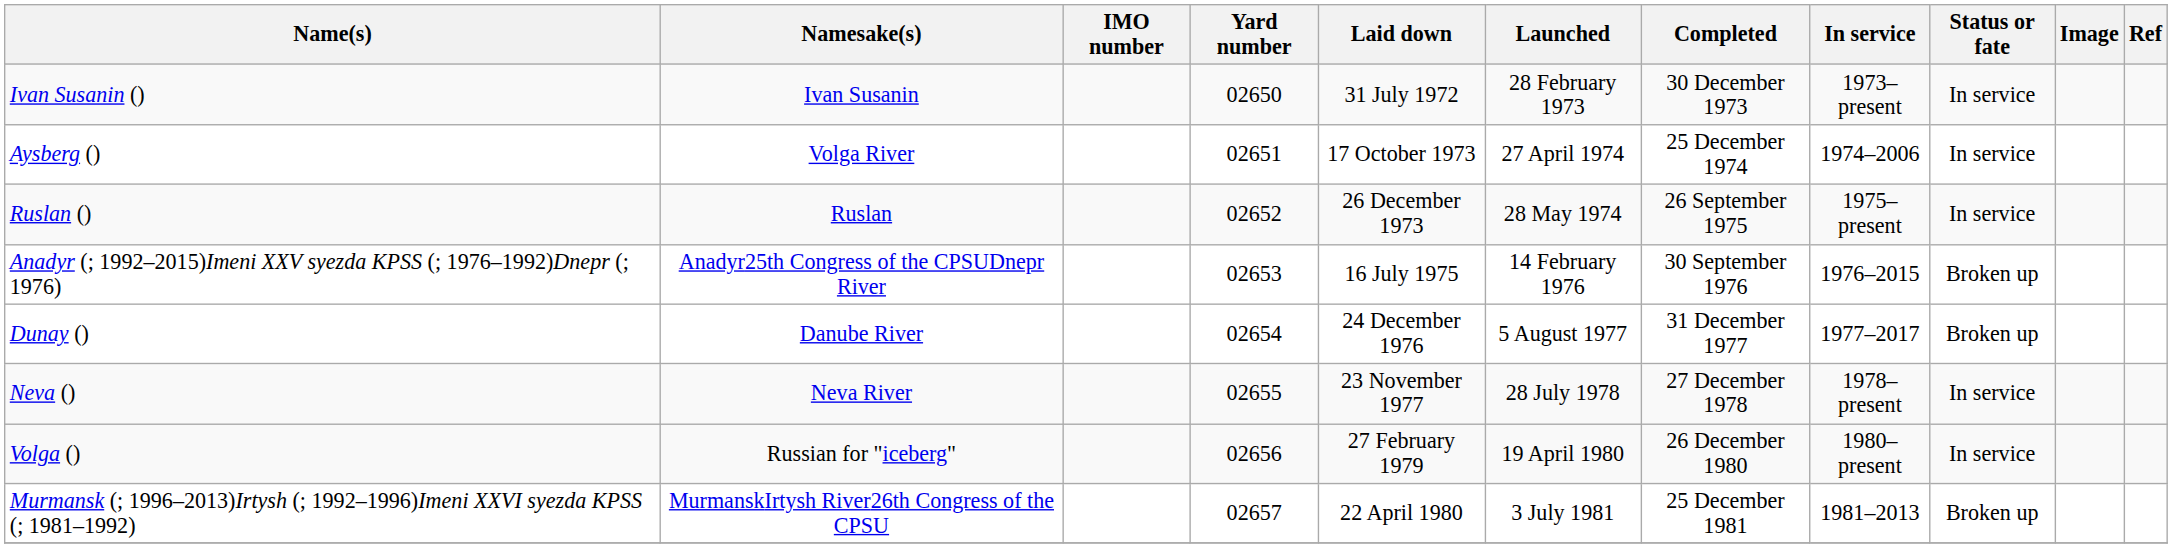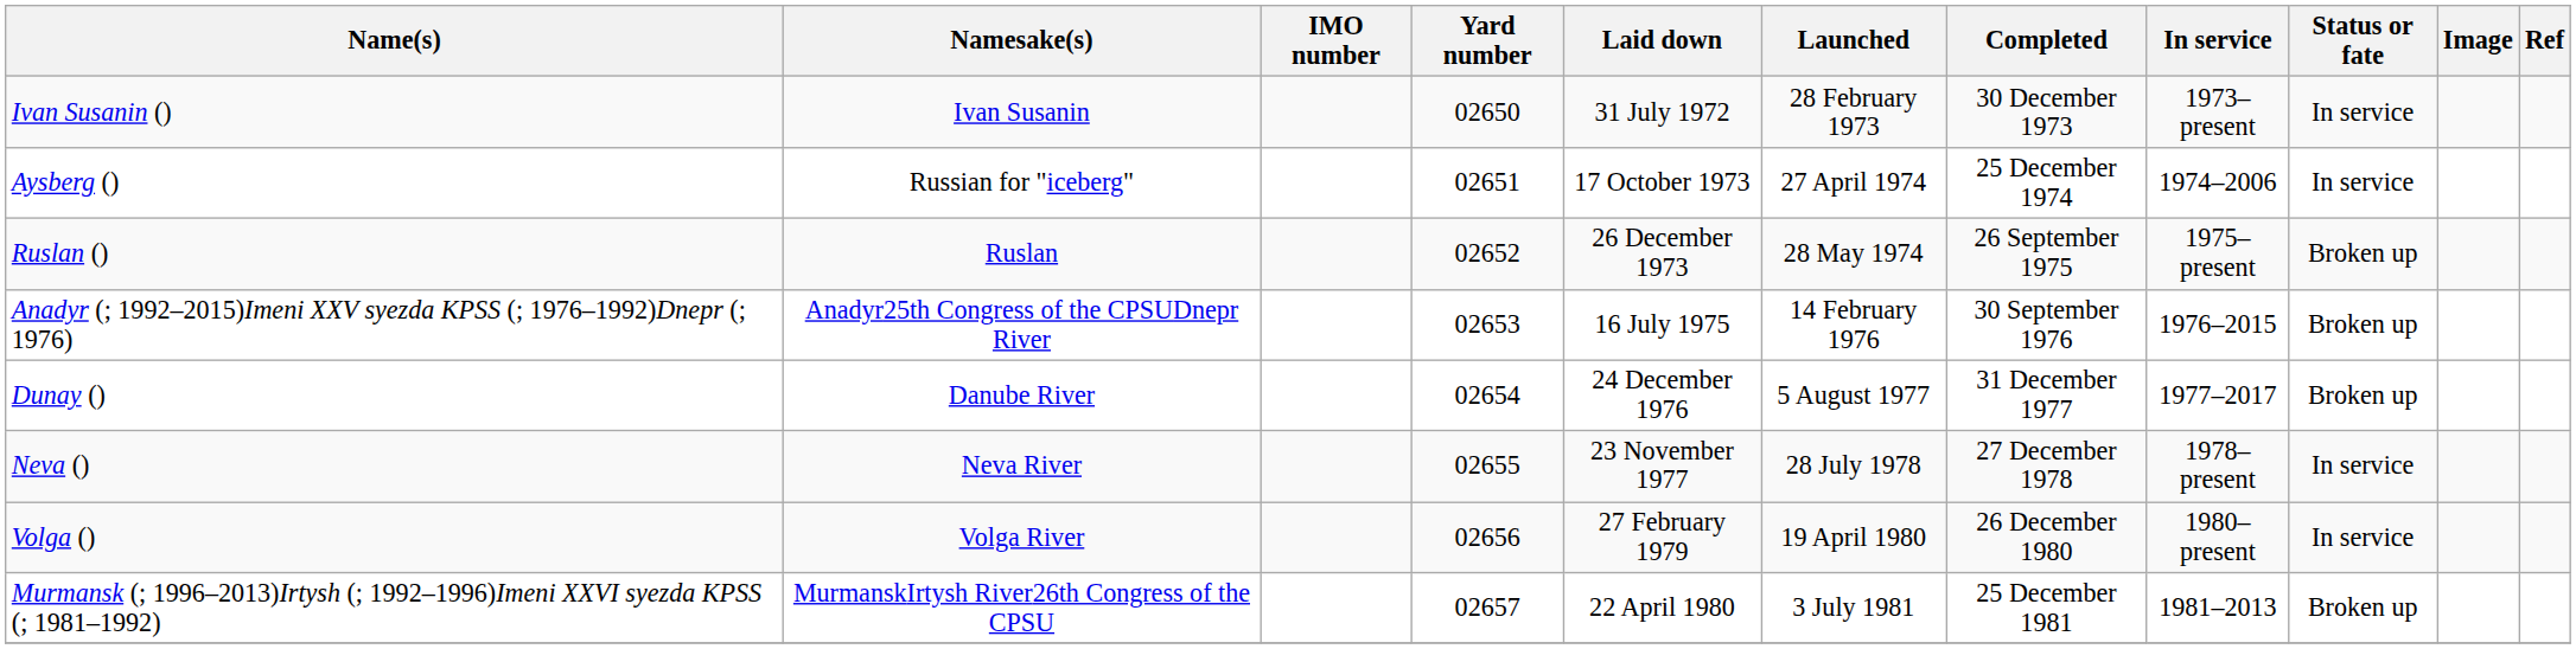Aysberg () | Namesake(s): Volga River -> Russian for "iceberg"
Ruslan () | Status or fate: In service -> Broken up
Volga () | Namesake(s): Russian for "iceberg" -> Volga River
